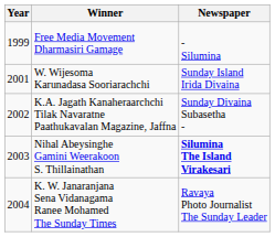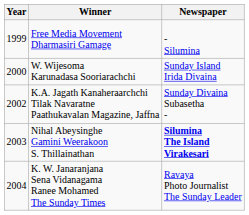W. Wijesoma Karunadasa Sooriarachchi | Year: 2001 -> 2000
